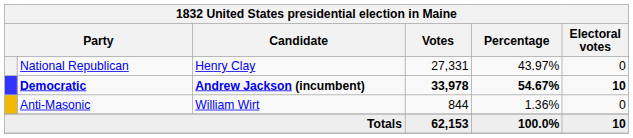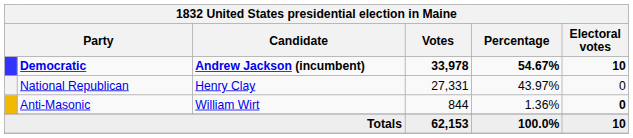rows swapped: Democratic <-> National Republican
Anti-Masonic | Electoral votes: normal -> bold
